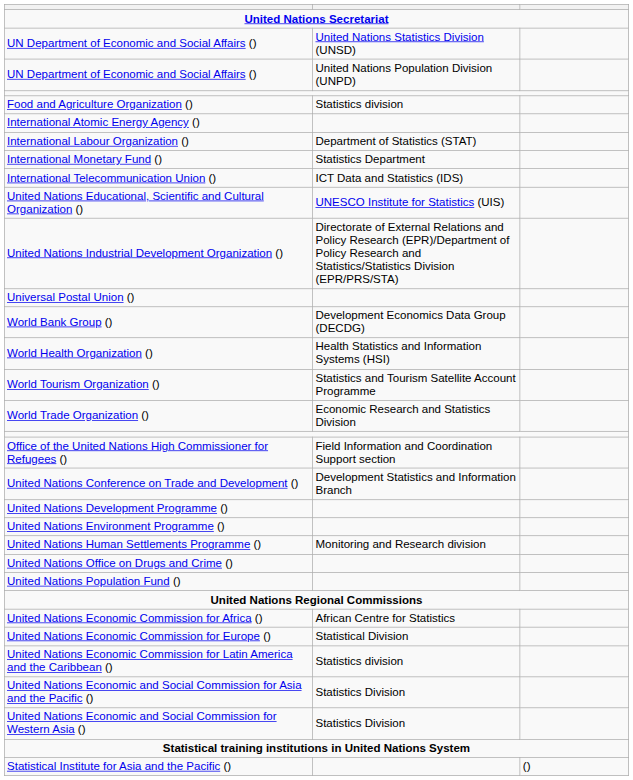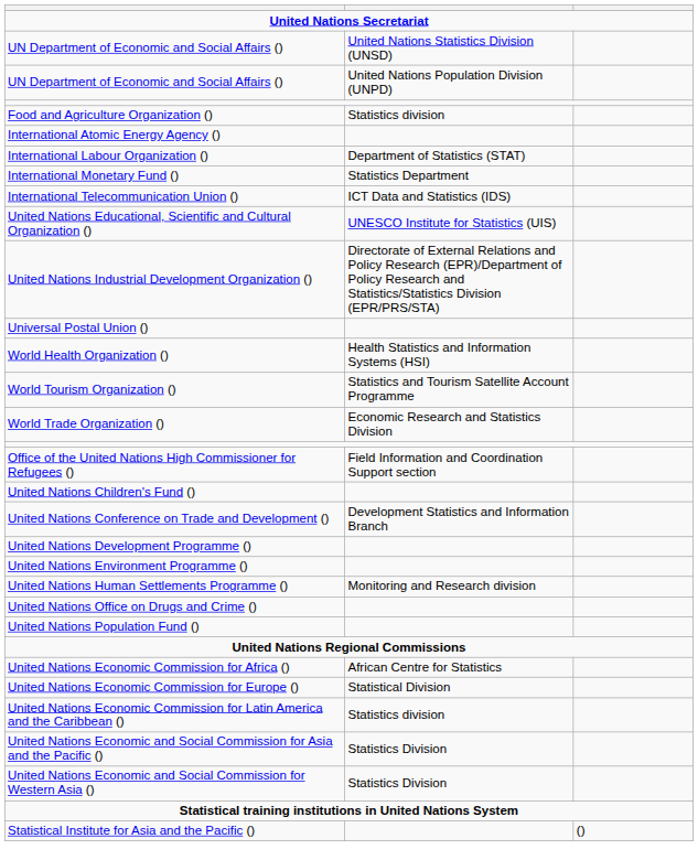- row: World Bank Group () | Development Economics Data Group (DECDG)
+ row: United Nations Children's Fund ()
